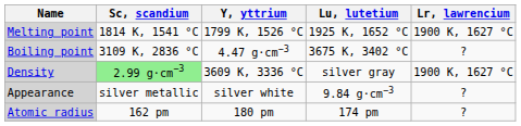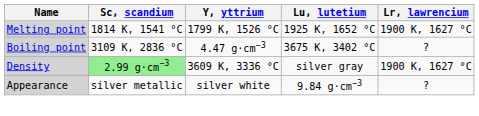- row: Atomic radius | 162 pm | 180 pm | 174 pm | ?
